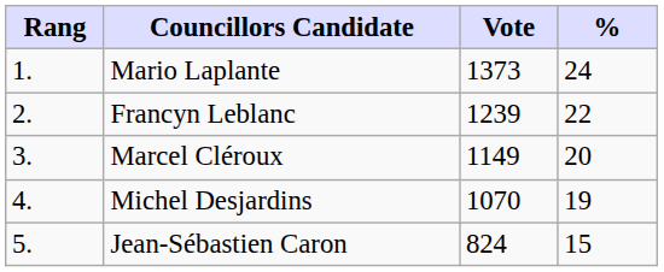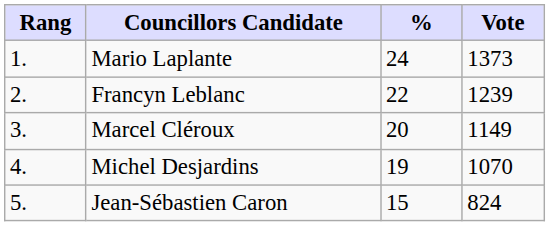columns swapped: Vote <-> %
